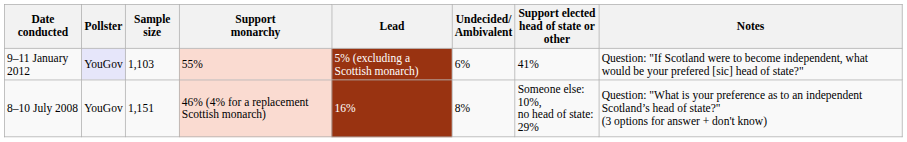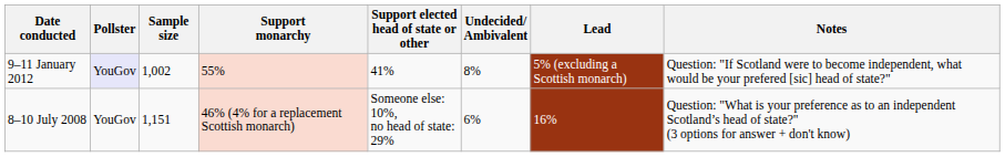columns swapped: Support elected head of state or other <-> Lead
9–11 January 2012 | Sample size: 1,103 -> 1,002
9–11 January 2012 | Undecided/ Ambivalent: 6% -> 8%
8–10 July 2008 | Undecided/ Ambivalent: 8% -> 6%
